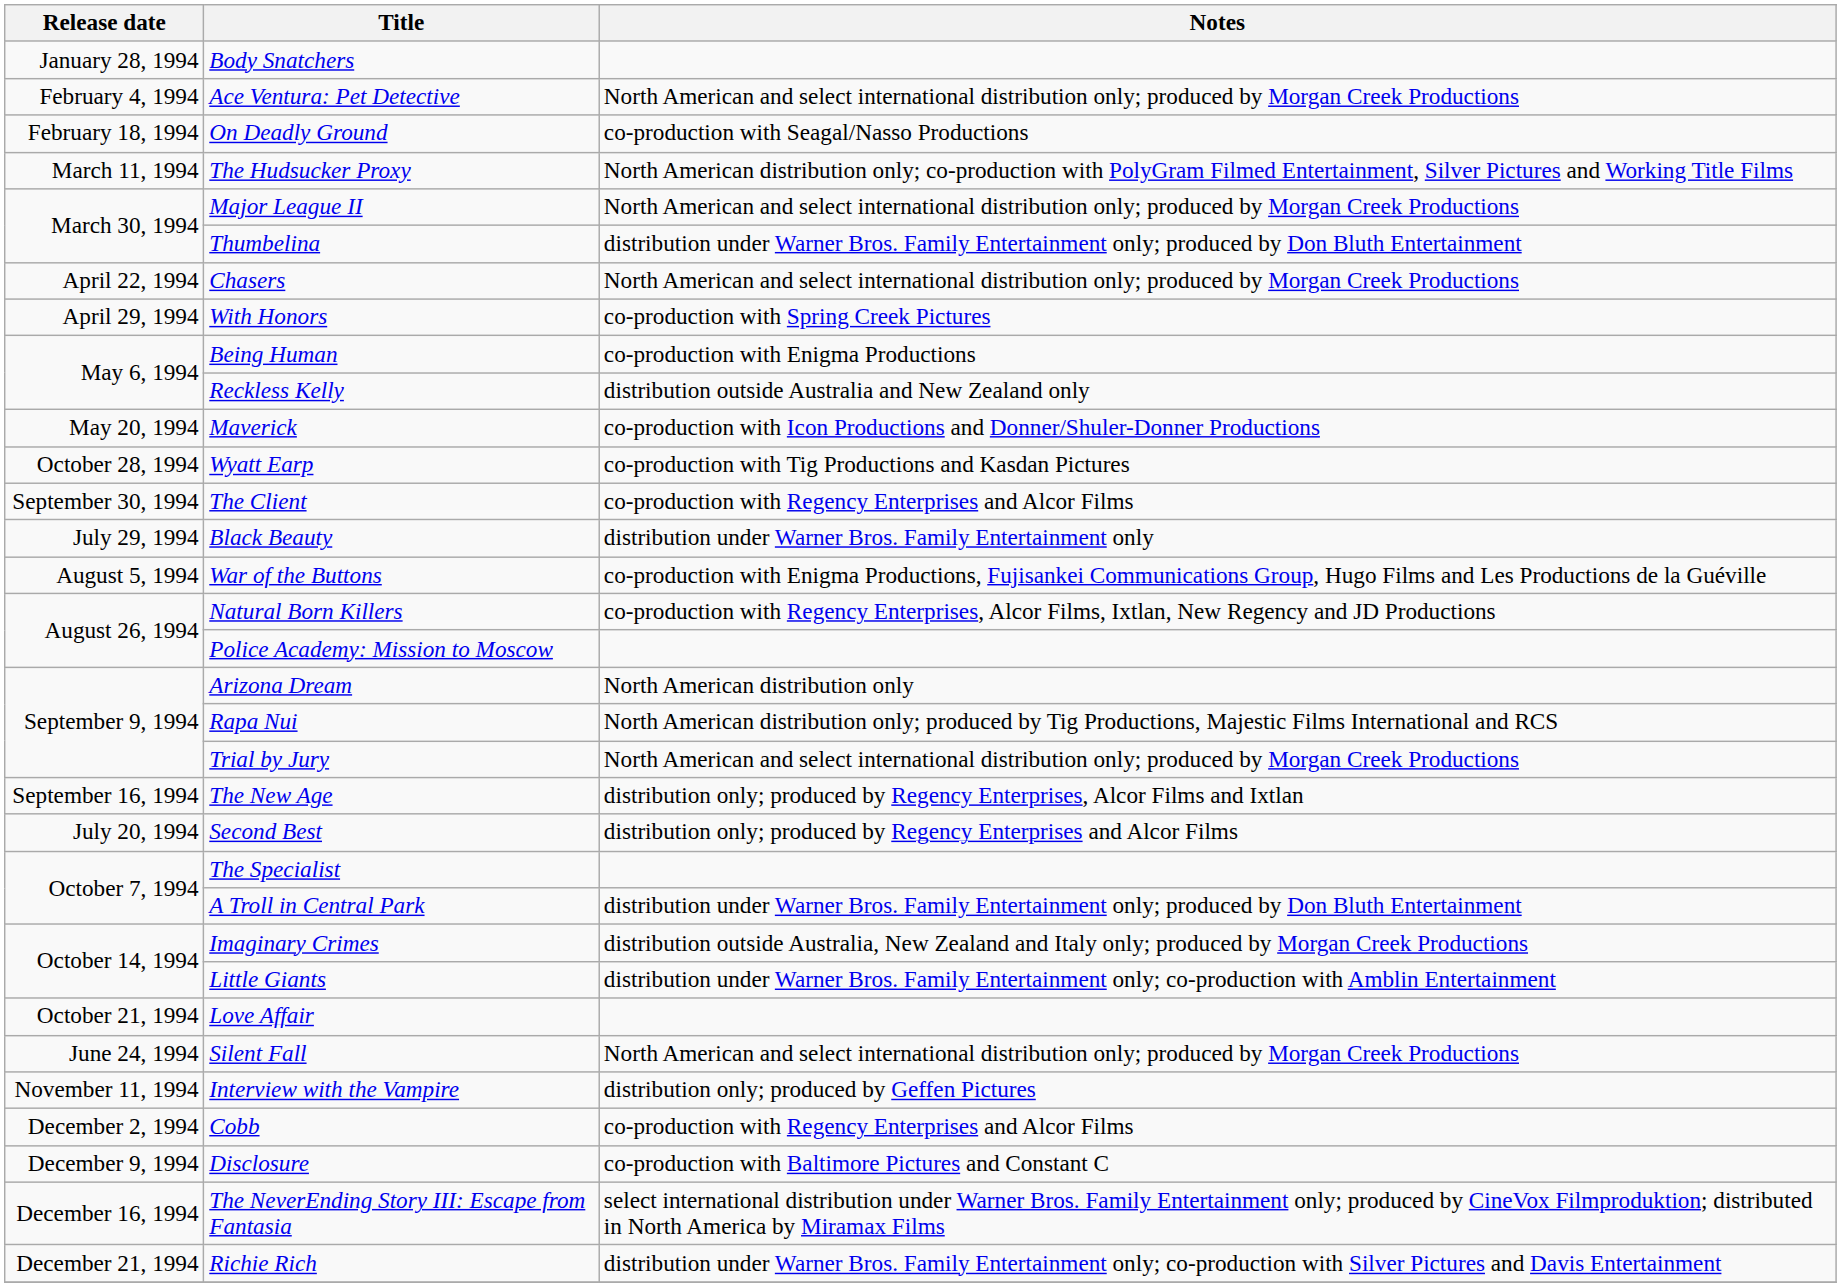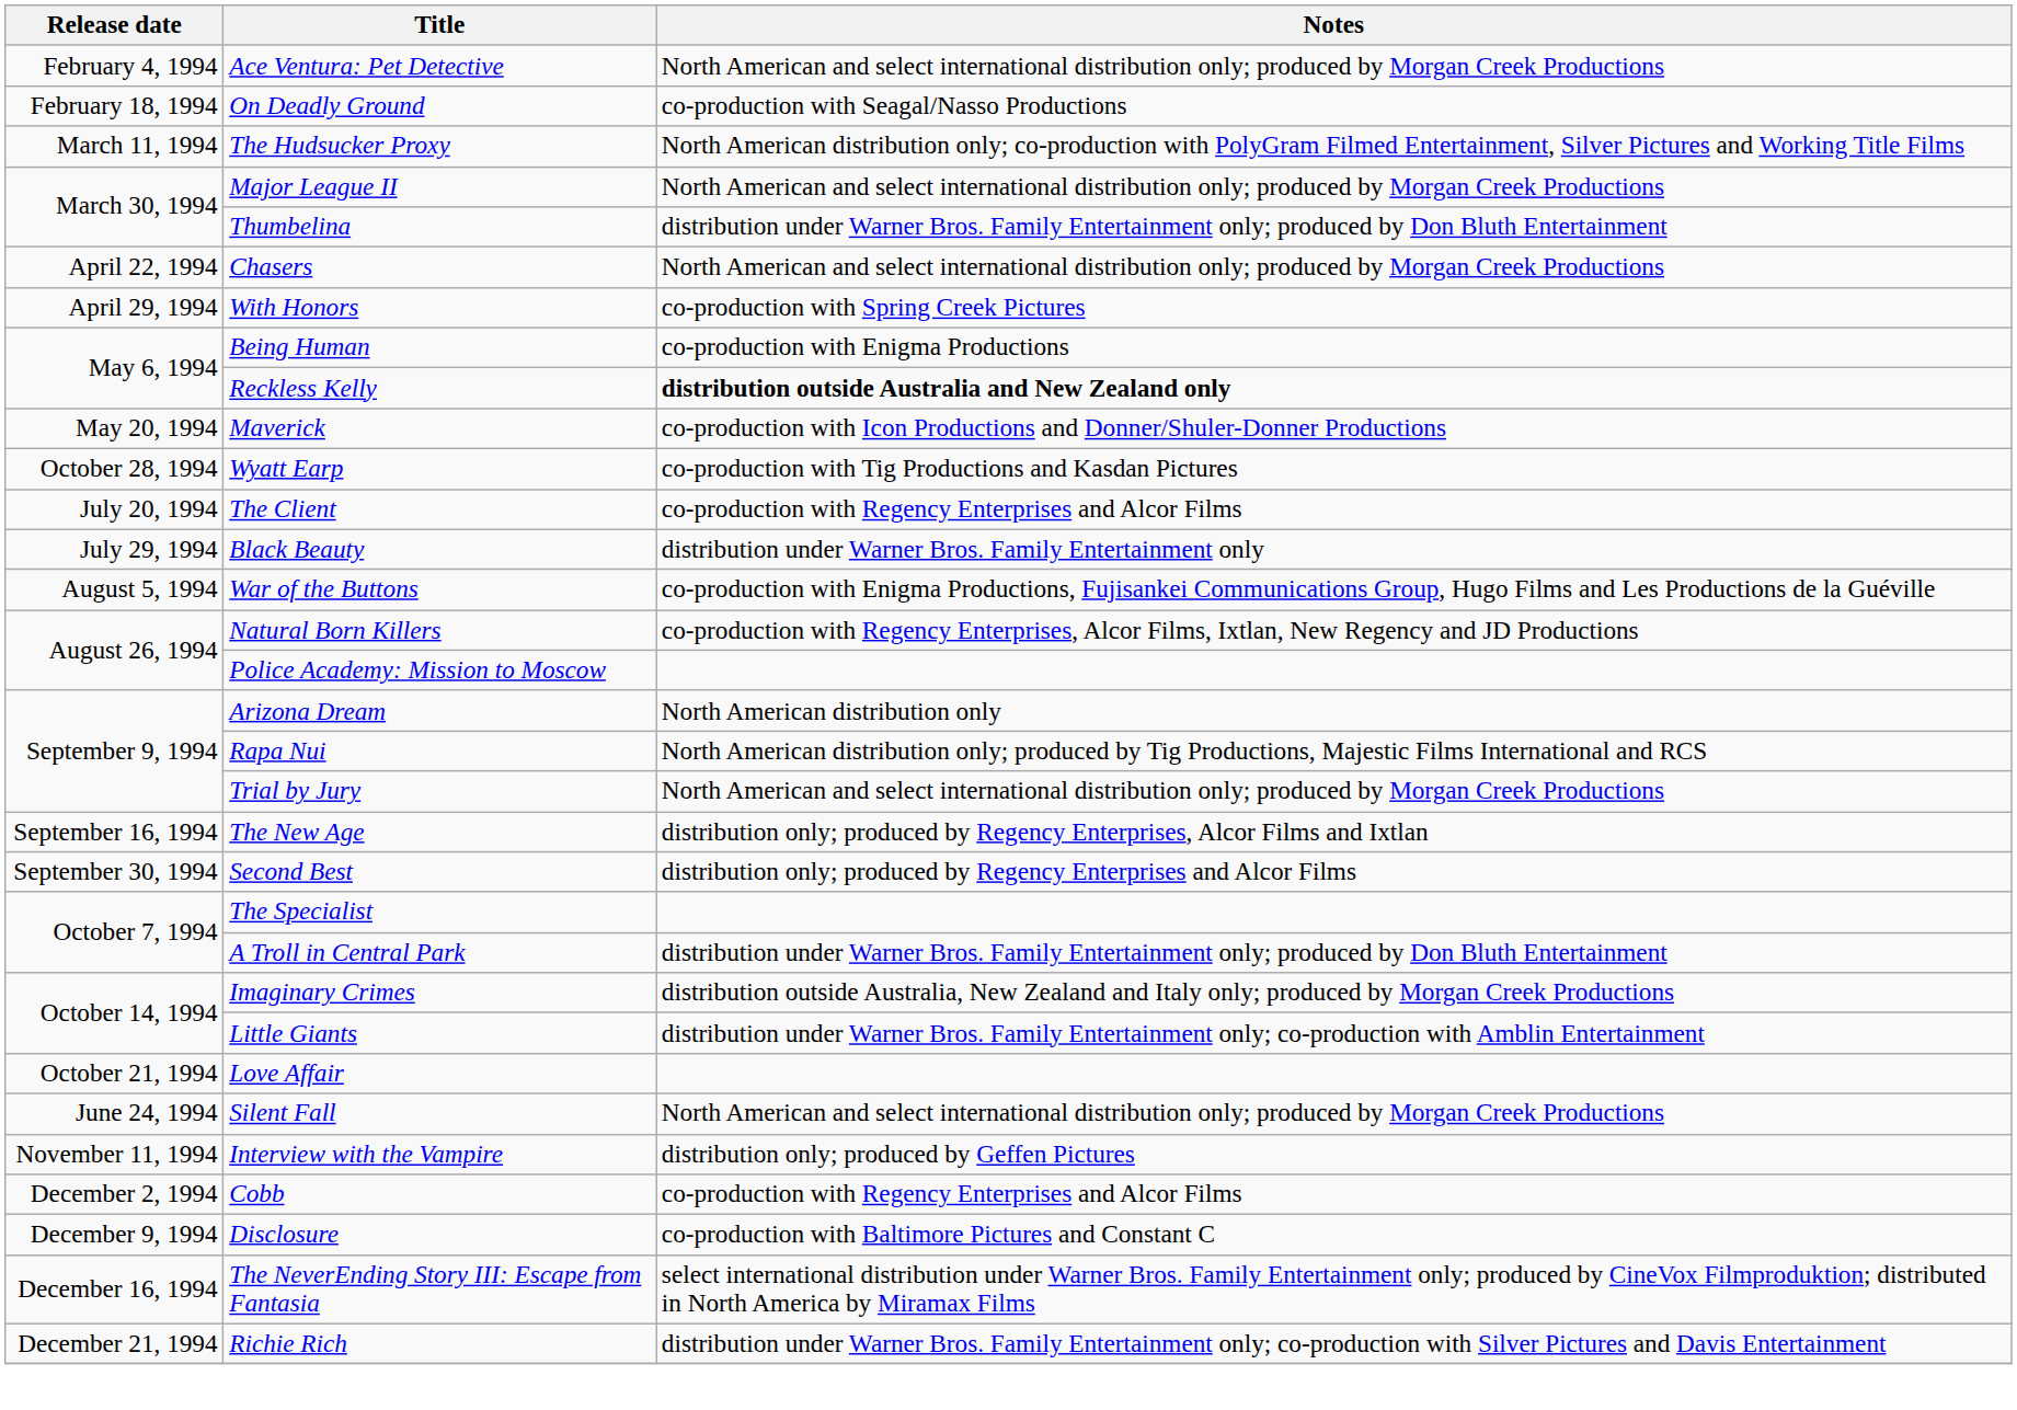- row: January 28, 1994 | Body Snatchers
Reckless Kelly | Notes: normal -> bold
The Client | Release date: September 30, 1994 -> July 20, 1994
Second Best | Release date: July 20, 1994 -> September 30, 1994
